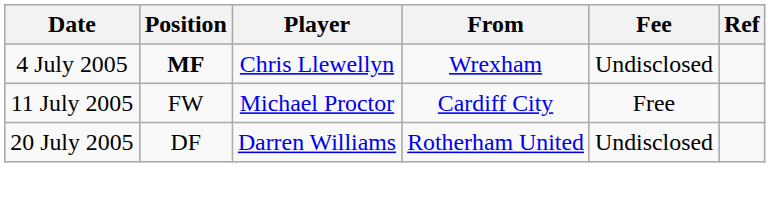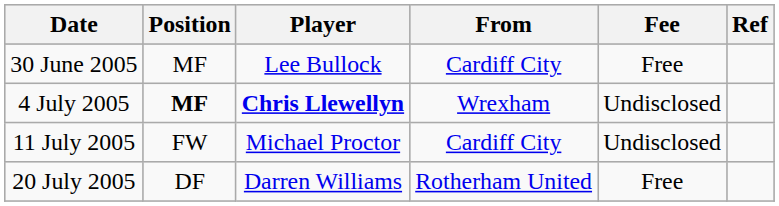+ row: 30 June 2005 | MF | Lee Bullock | Cardiff City | Free
4 July 2005 | Player: normal -> bold
11 July 2005 | Fee: Free -> Undisclosed
20 July 2005 | Fee: Undisclosed -> Free
